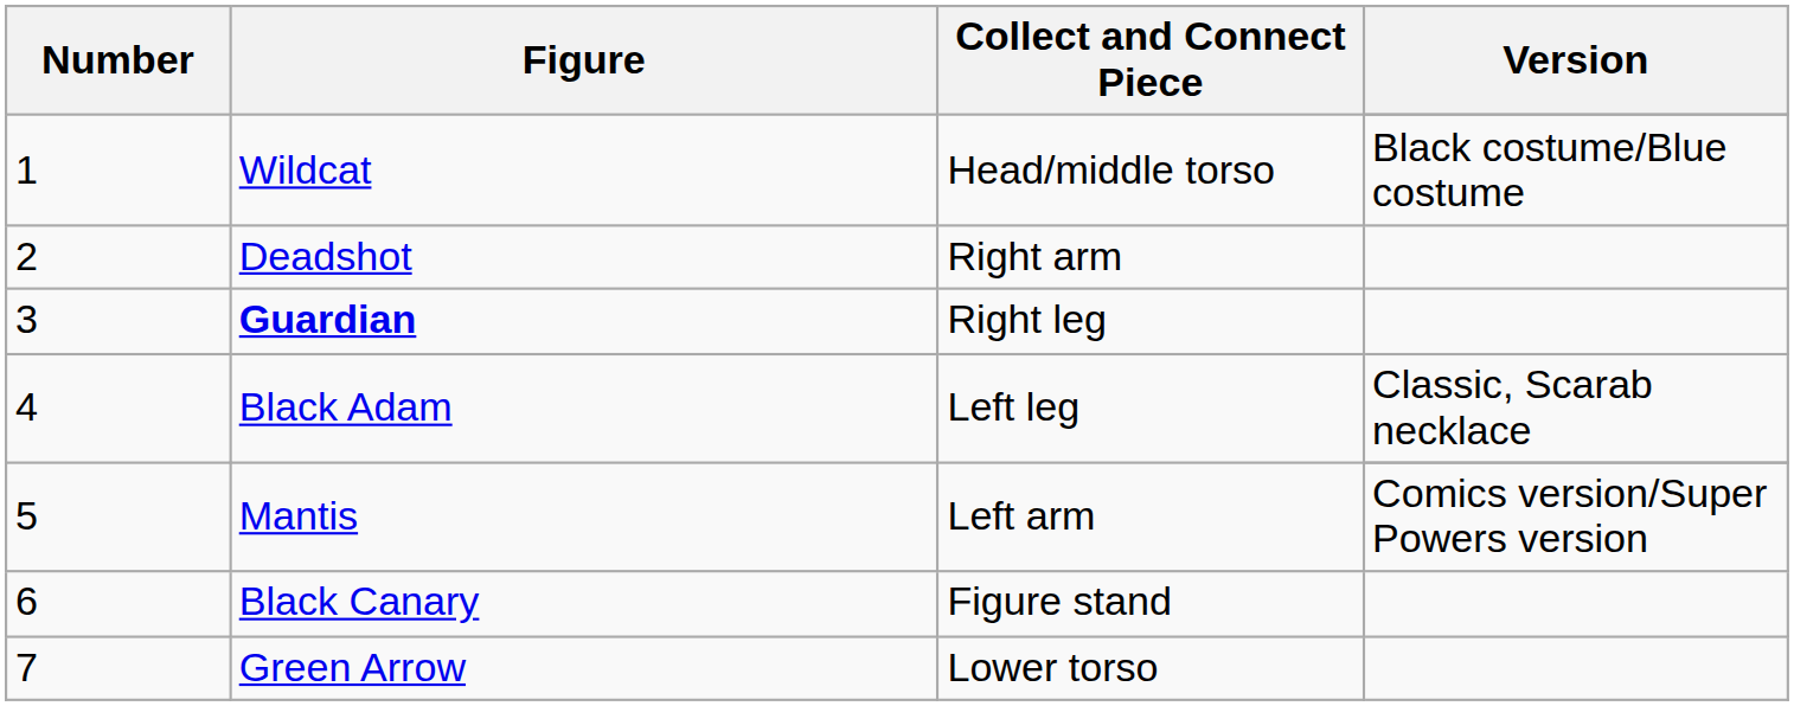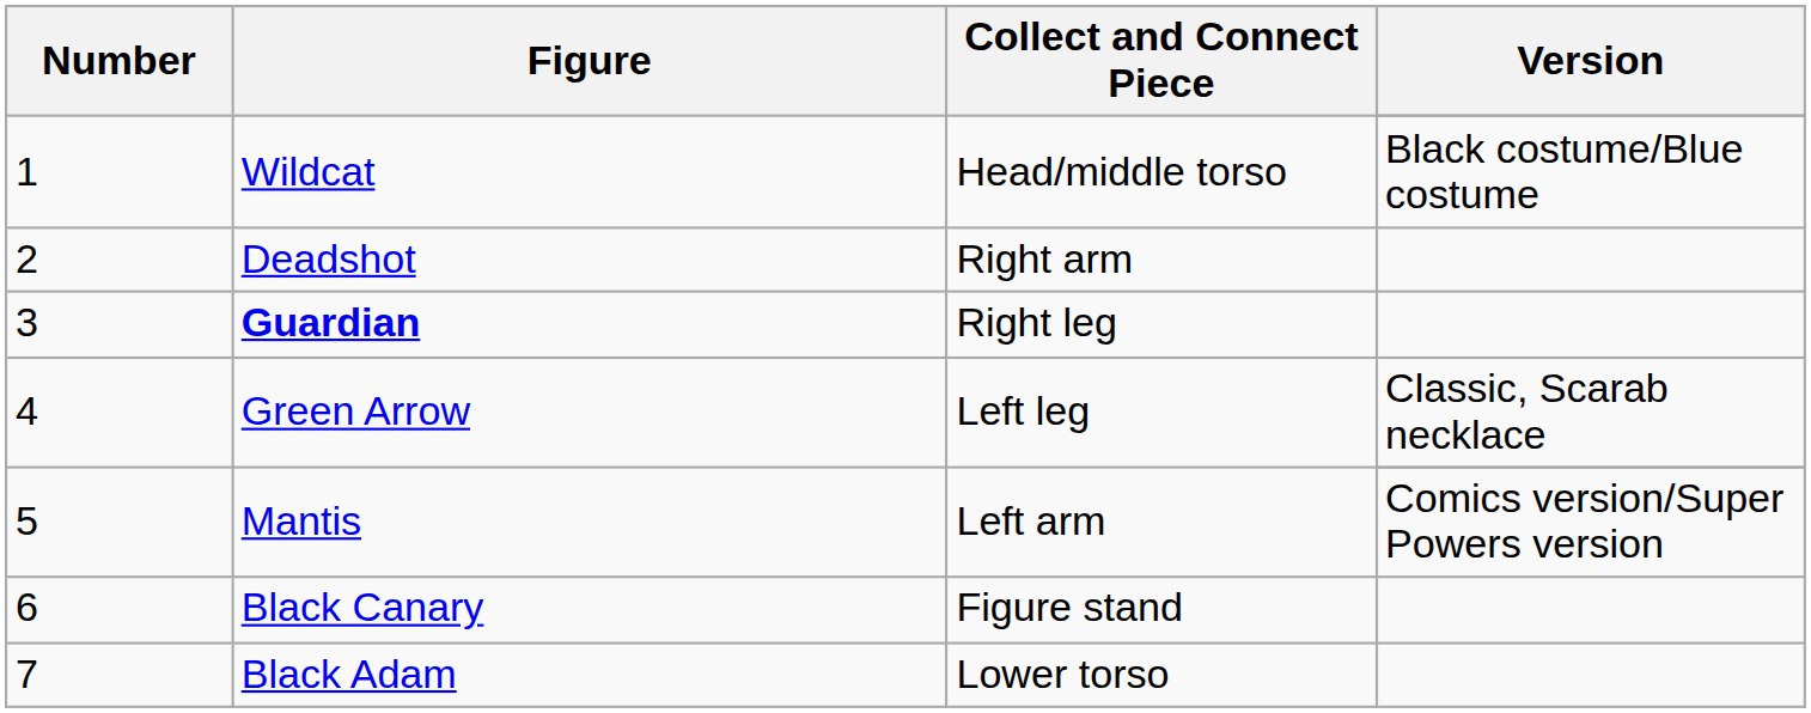4 | Figure: Black Adam -> Green Arrow
7 | Figure: Green Arrow -> Black Adam
